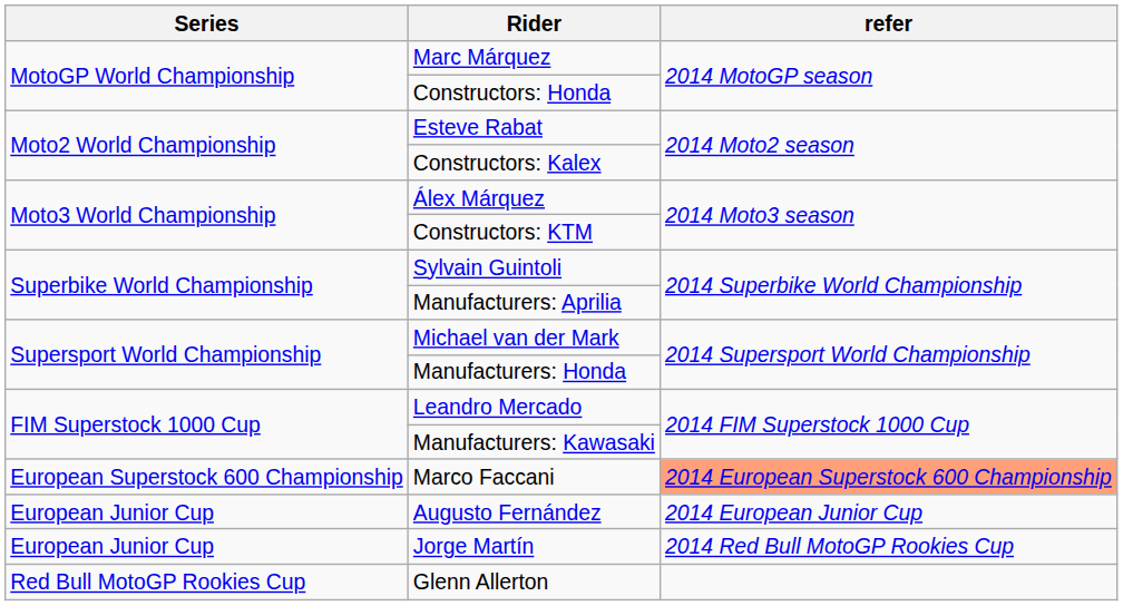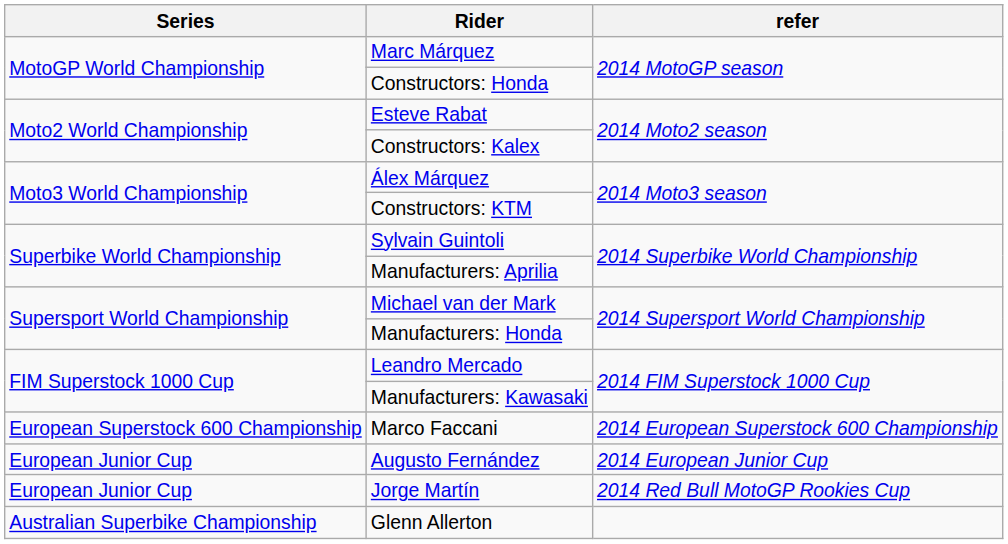Marco Faccani | refer: lightsalmon background -> no background
Glenn Allerton | Series: Red Bull MotoGP Rookies Cup -> Australian Superbike Championship
